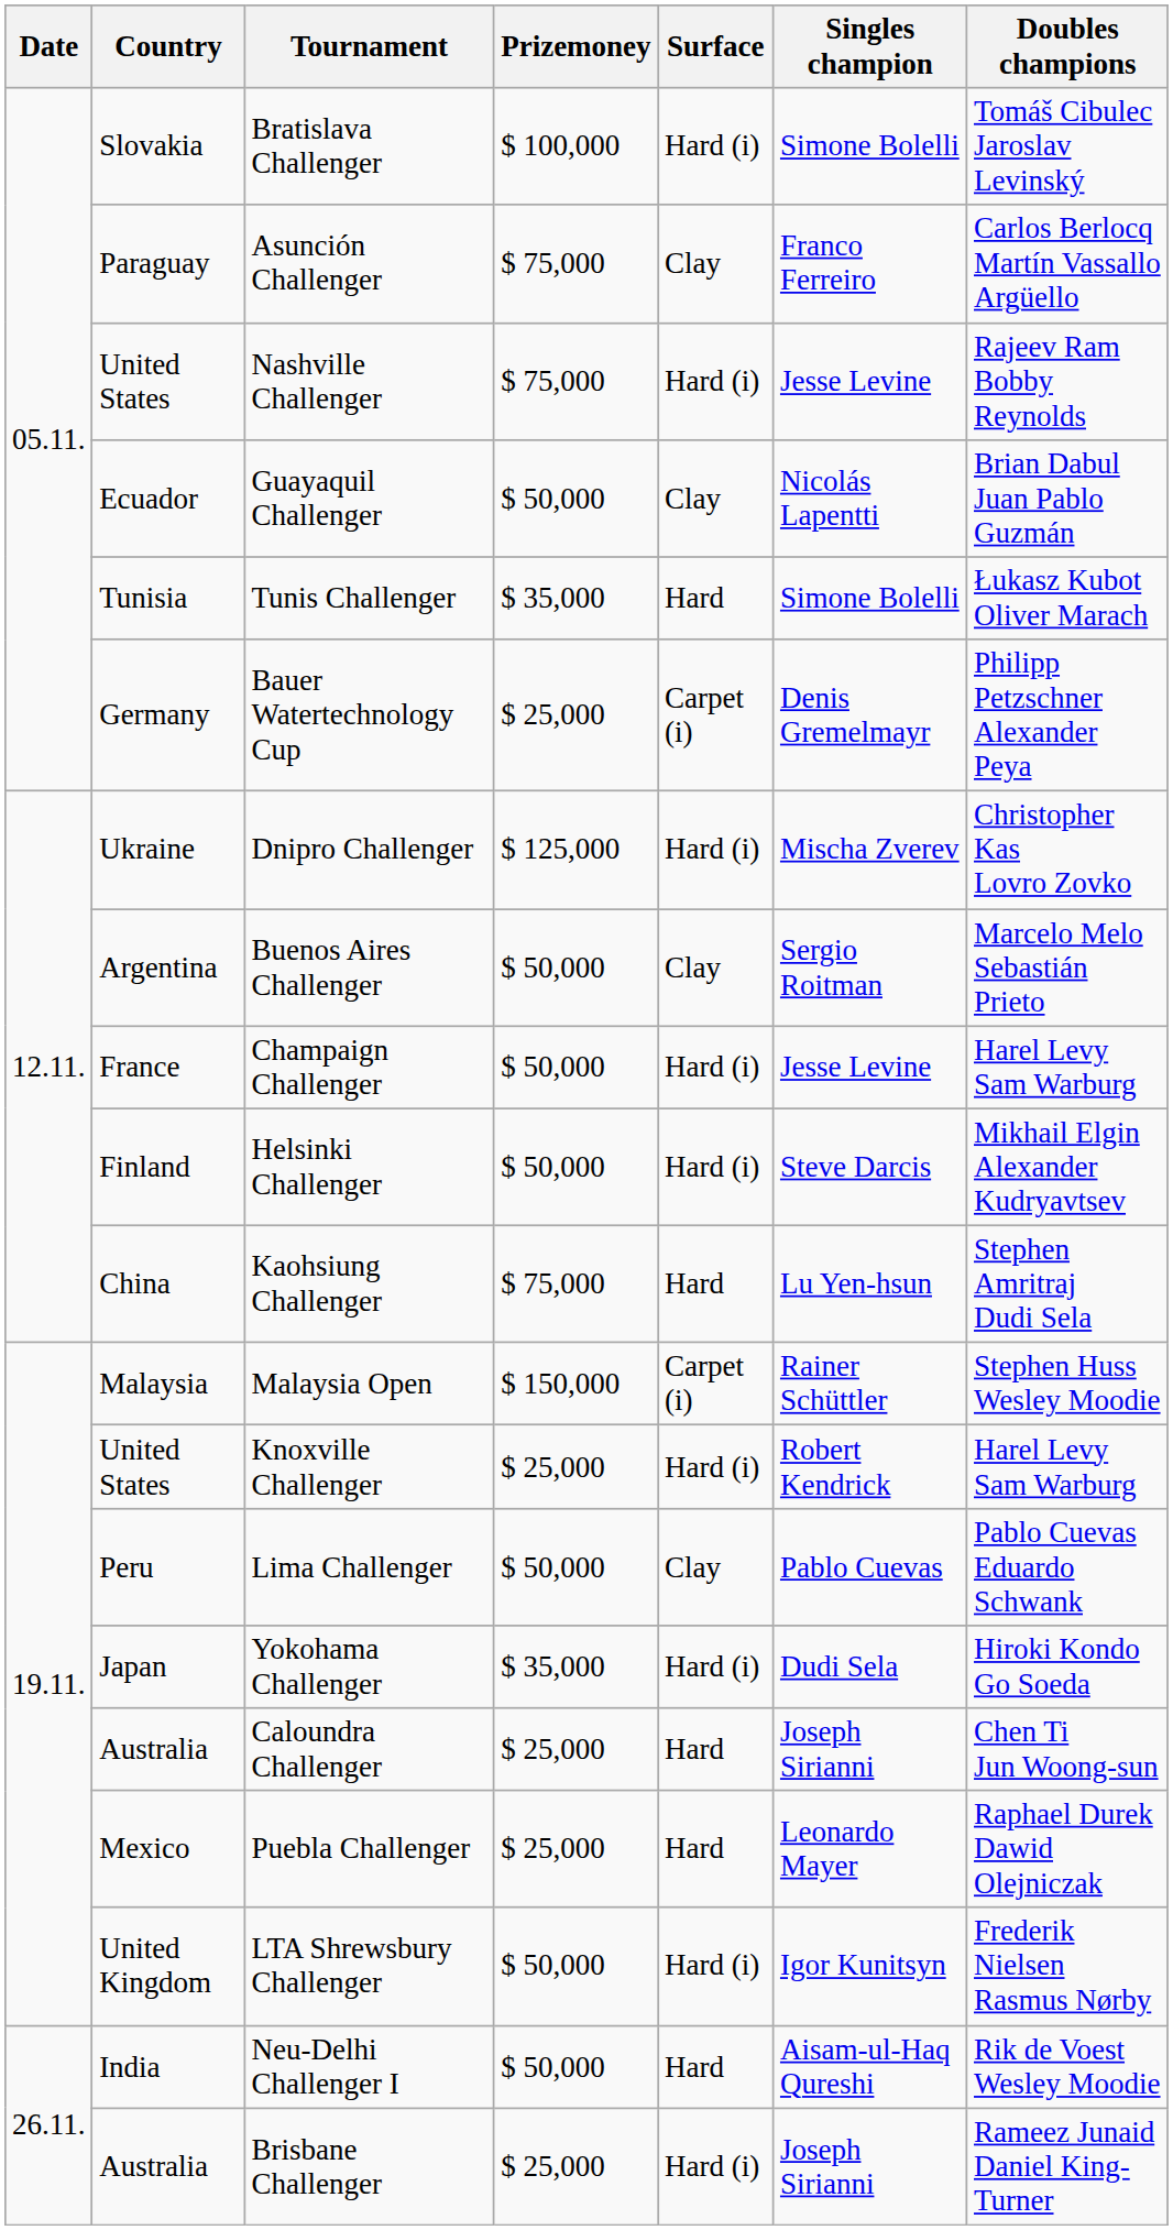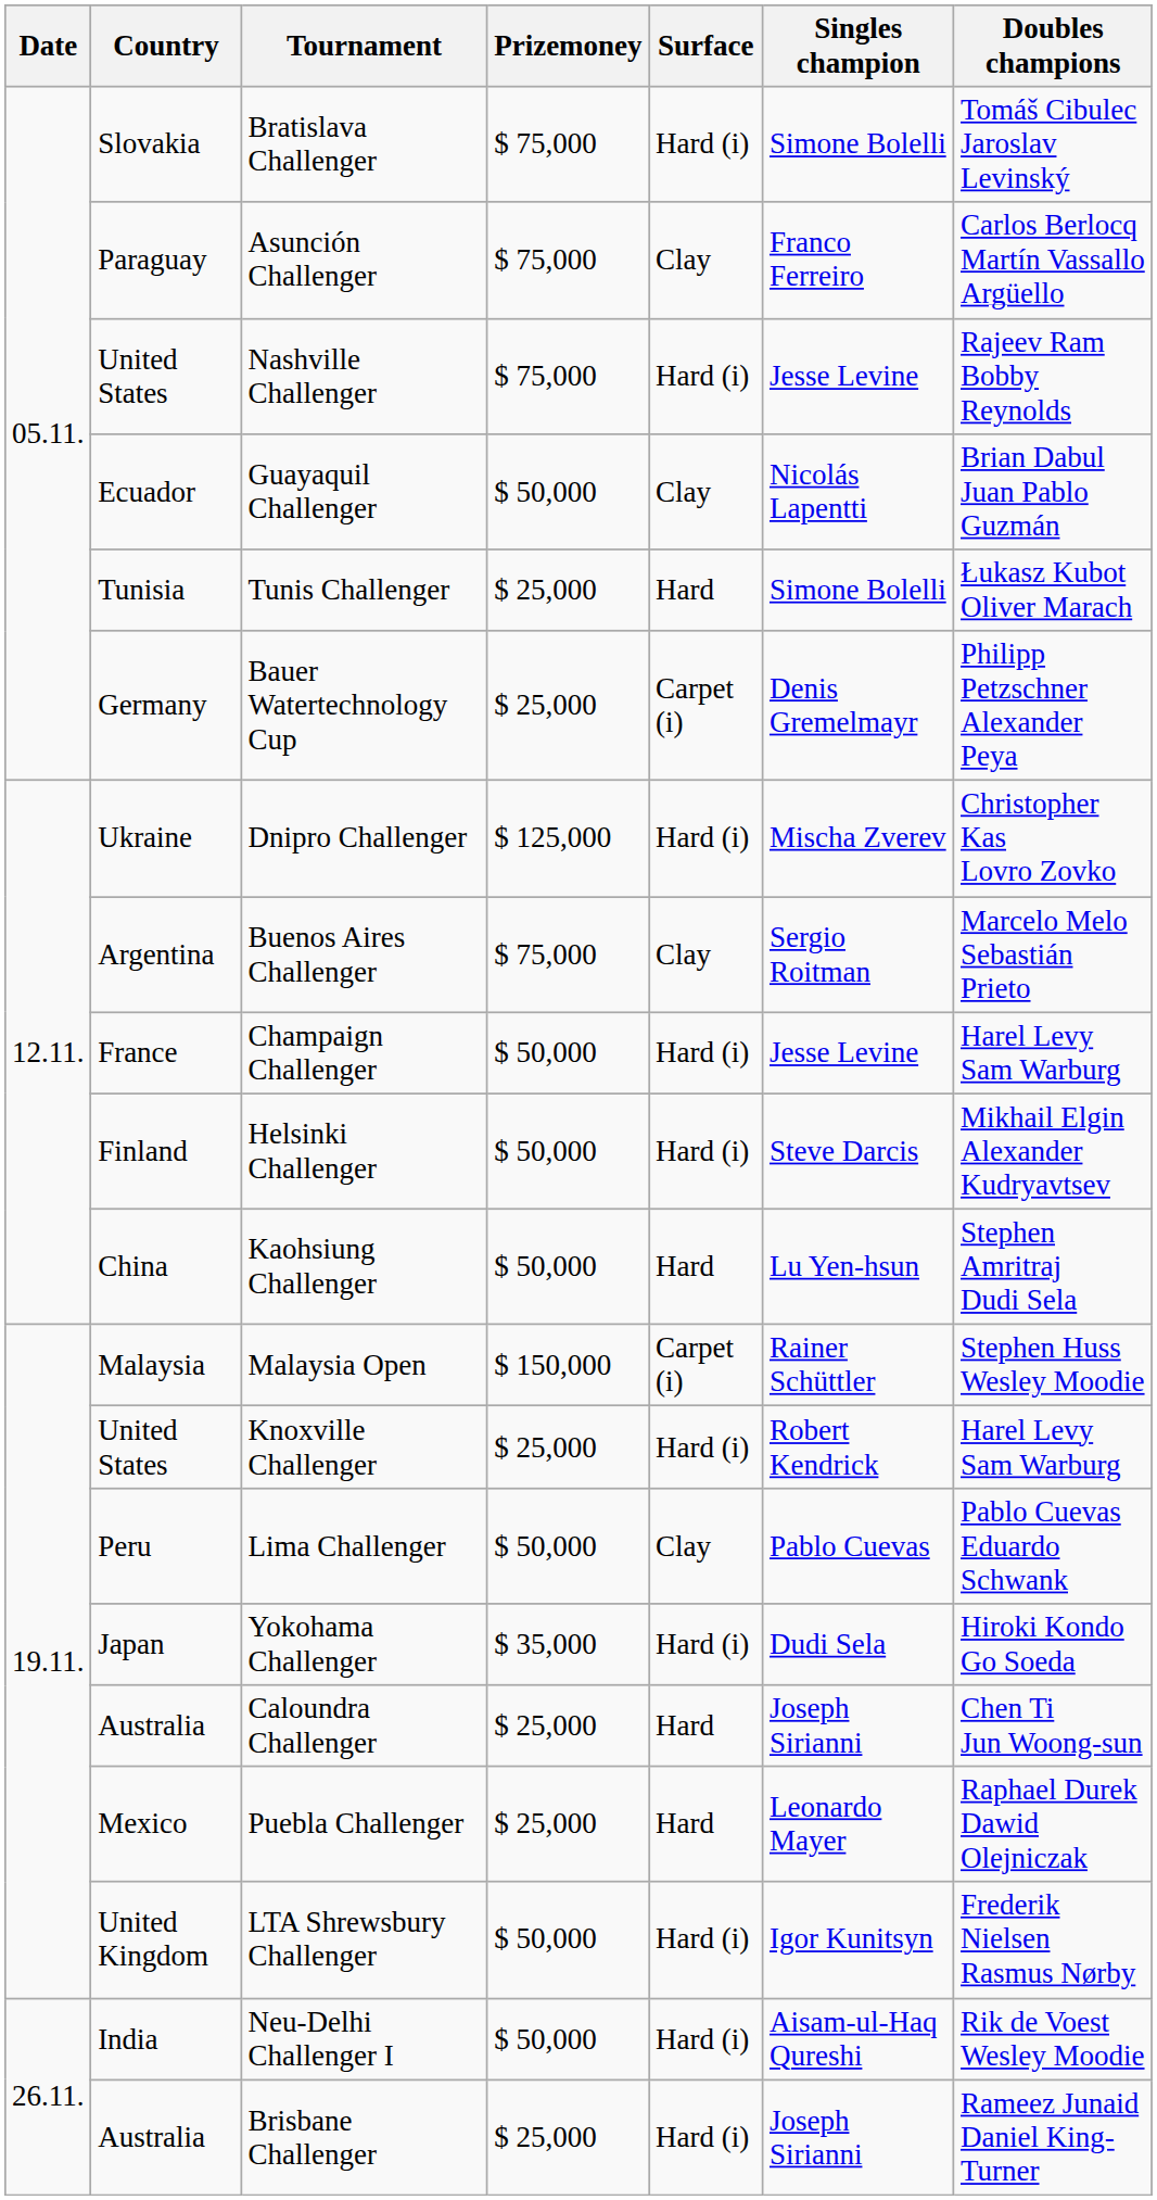Bratislava Challenger | Prizemoney: $ 100,000 -> $ 75,000
Tunis Challenger | Prizemoney: $ 35,000 -> $ 25,000
Buenos Aires Challenger | Prizemoney: $ 50,000 -> $ 75,000
Kaohsiung Challenger | Prizemoney: $ 75,000 -> $ 50,000
Neu-Delhi Challenger I | Surface: Hard -> Hard (i)
